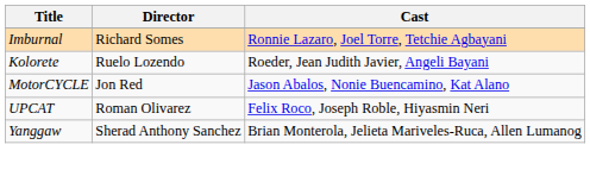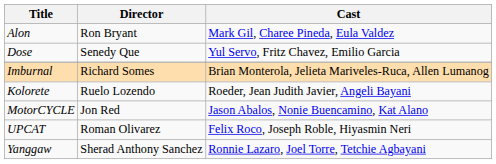+ row: Alon | Ron Bryant | Mark Gil, Charee Pineda, Eula Valdez
+ row: Dose | Senedy Que | Yul Servo, Fritz Chavez, Emilio Garcia
Imburnal | Cast: Ronnie Lazaro, Joel Torre, Tetchie Agbayani -> Brian Monterola, Jelieta Mariveles-Ruca, Allen Lumanog
Yanggaw | Cast: Brian Monterola, Jelieta Mariveles-Ruca, Allen Lumanog -> Ronnie Lazaro, Joel Torre, Tetchie Agbayani
